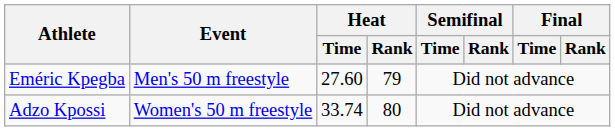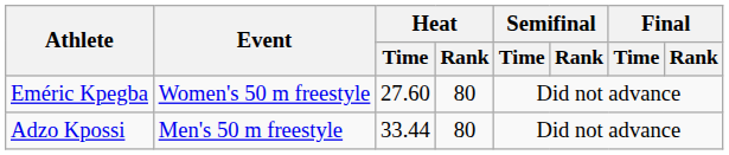Eméric Kpegba | Event: Men's 50 m freestyle -> Women's 50 m freestyle
Eméric Kpegba | Heat / Rank: 79 -> 80
Adzo Kpossi | Event: Women's 50 m freestyle -> Men's 50 m freestyle
Adzo Kpossi | Heat / Time: 33.74 -> 33.44
